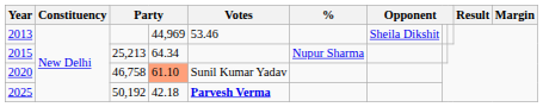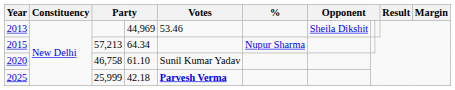2015 | column 3: 25,213 -> 57,213
2020 | column 4: lightsalmon background -> no background
2025 | column 3: 50,192 -> 25,999
